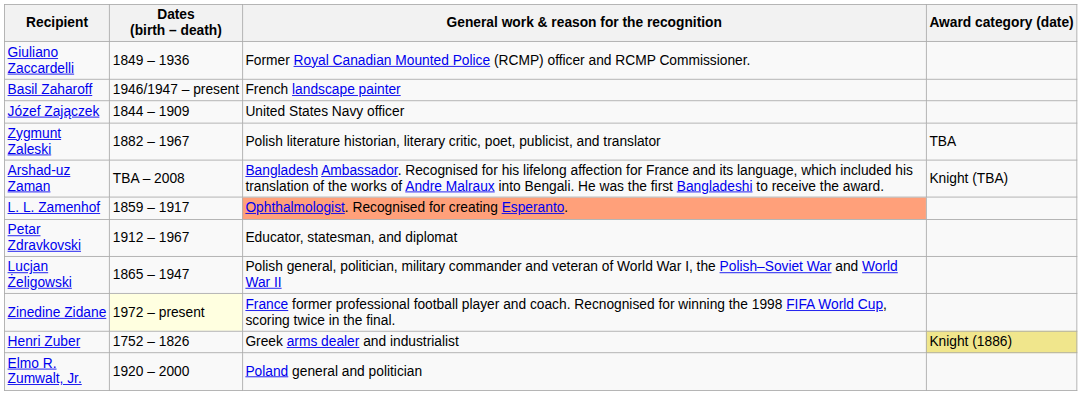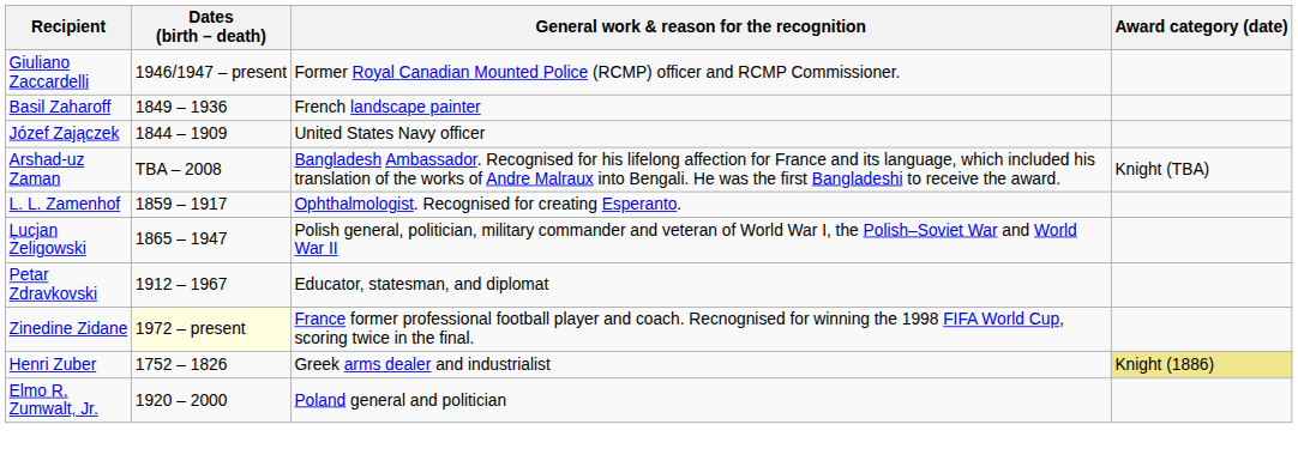Giuliano Zaccardelli | Dates (birth – death): 1849 – 1936 -> 1946/1947 – present
Basil Zaharoff | Dates (birth – death): 1946/1947 – present -> 1849 – 1936
- row: Zygmunt Zaleski | 1882 – 1967 | Polish literature historian, literary critic, poet, publicist, and translator | TBA
L. L. Zamenhof | General work & reason for the recognition: lightsalmon background -> no background
rows swapped: Lucjan Żeligowski <-> Petar Zdravkovski
